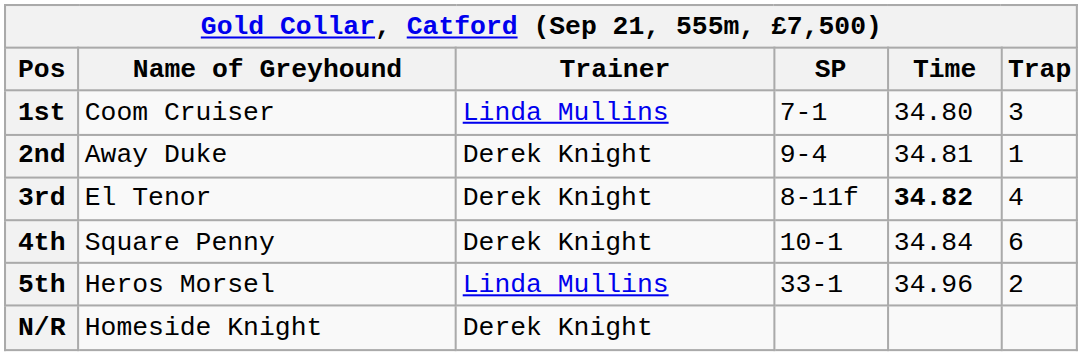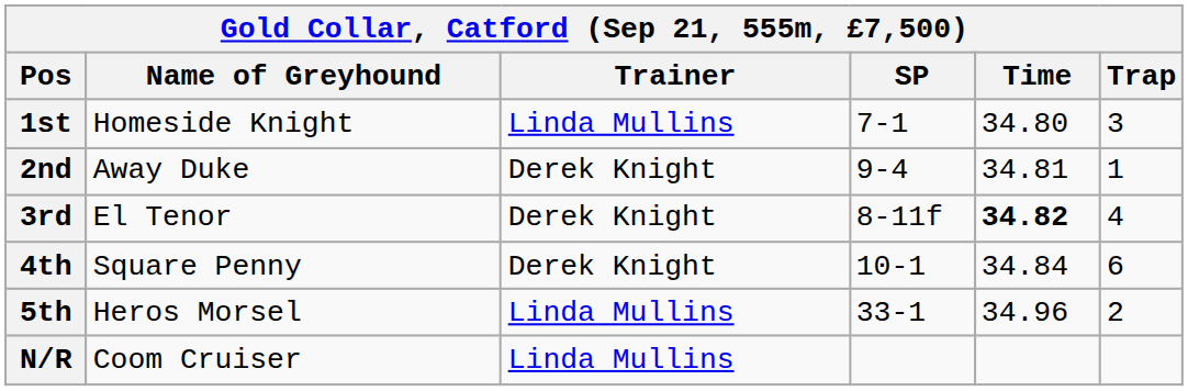1st | Name of Greyhound: Coom Cruiser -> Homeside Knight
N/R | Name of Greyhound: Homeside Knight -> Coom Cruiser
N/R | Trainer: Derek Knight -> Linda Mullins
